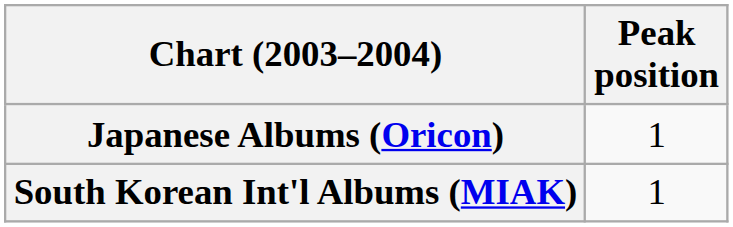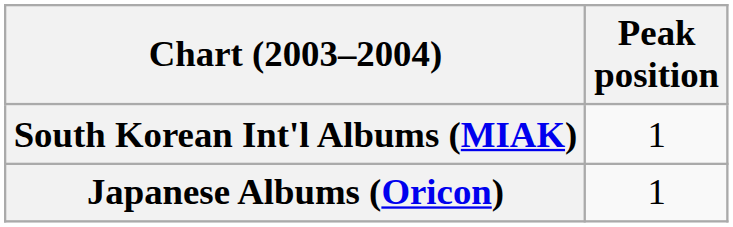rows swapped: Japanese Albums (Oricon) <-> South Korean Int'l Albums (MIAK)
